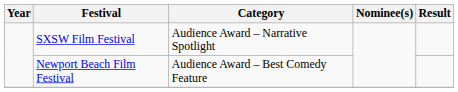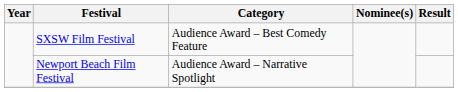SXSW Film Festival | Category: Audience Award – Narrative Spotlight -> Audience Award – Best Comedy Feature
Newport Beach Film Festival | Category: Audience Award – Best Comedy Feature -> Audience Award – Narrative Spotlight
